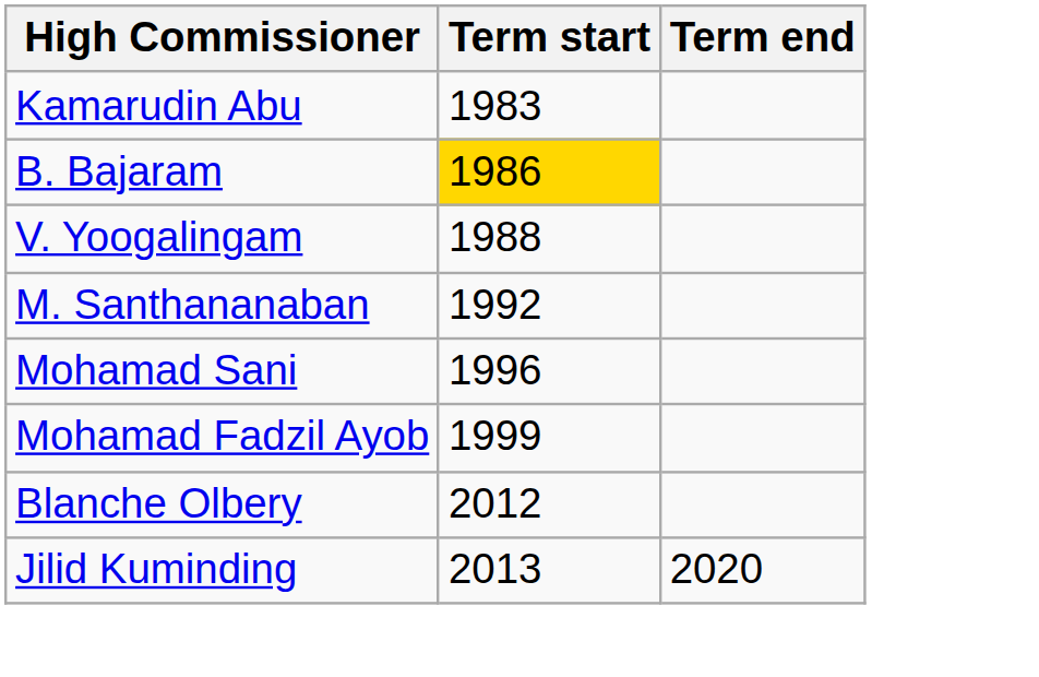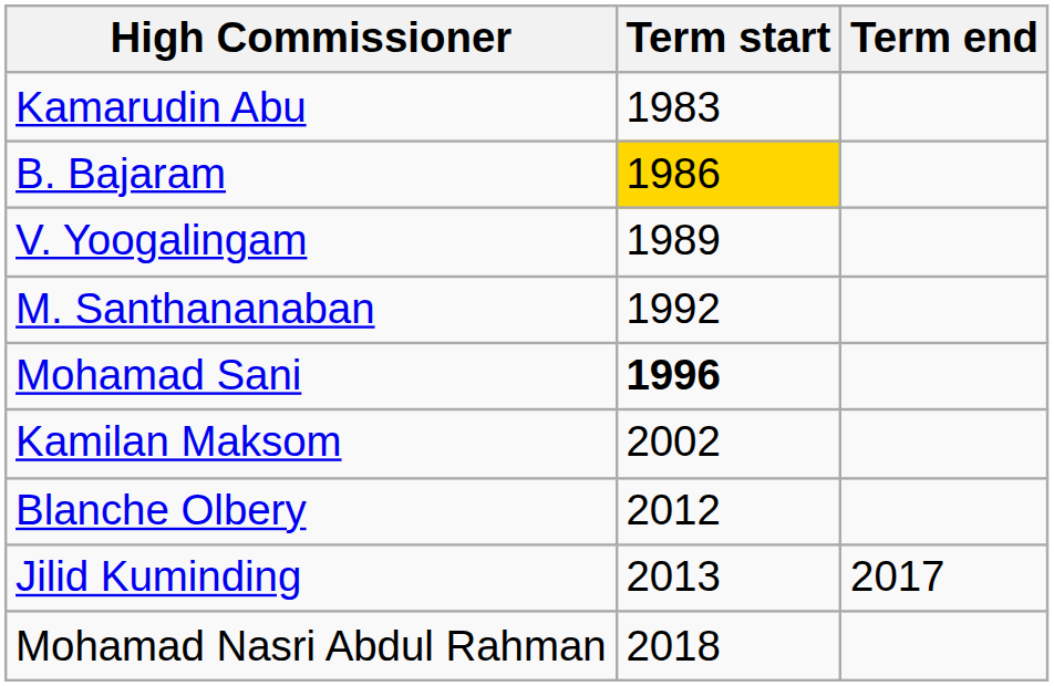V. Yoogalingam | Term start: 1988 -> 1989
Mohamad Sani | Term start: normal -> bold
- row: Mohamad Fadzil Ayob | 1999
+ row: Kamilan Maksom | 2002
Jilid Kuminding | Term end: 2020 -> 2017
+ row: Mohamad Nasri Abdul Rahman | 2018
